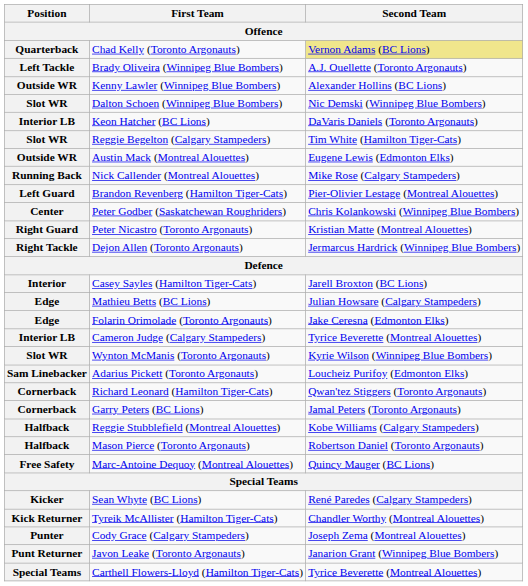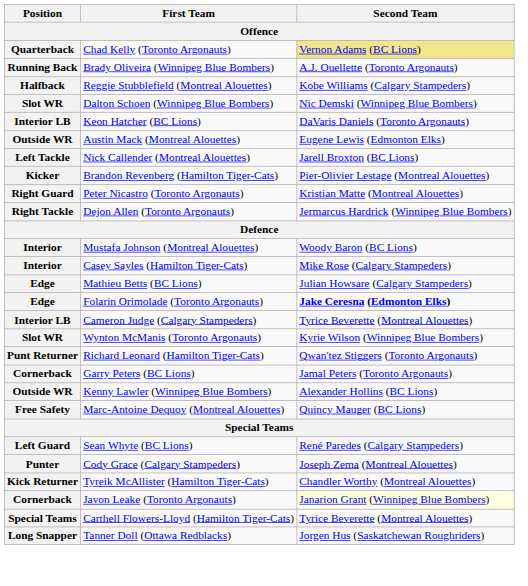Brady Oliveira (Winnipeg Blue Bombers) | Position: Left Tackle -> Running Back
rows swapped: Kenny Lawler (Winnipeg Blue Bombers) <-> Reggie Stubblefield (Montreal Alouettes)
- row: Slot WR | Reggie Begelton (Calgary Stampeders) | Tim White (Hamilton Tiger-Cats)
Nick Callender (Montreal Alouettes) | Position: Running Back -> Left Tackle
Nick Callender (Montreal Alouettes) | Second Team: Mike Rose (Calgary Stampeders) -> Jarell Broxton (BC Lions)
Brandon Revenberg (Hamilton Tiger-Cats) | Position: Left Guard -> Kicker
- row: Center | Peter Godber (Saskatchewan Roughriders) | Chris Kolankowski (Winnipeg Blue Bombers)
+ row: Interior | Mustafa Johnson (Montreal Alouettes) | Woody Baron (BC Lions)
Casey Sayles (Hamilton Tiger-Cats) | Second Team: Jarell Broxton (BC Lions) -> Mike Rose (Calgary Stampeders)
Folarin Orimolade (Toronto Argonauts) | Second Team: normal -> bold
- row: Sam Linebacker | Adarius Pickett (Toronto Argonauts) | Loucheiz Purifoy (Edmonton Elks)
Richard Leonard (Hamilton Tiger-Cats) | Position: Cornerback -> Punt Returner
- row: Halfback | Mason Pierce (Toronto Argonauts) | Robertson Daniel (Toronto Argonauts)
Sean Whyte (BC Lions) | Position: Kicker -> Left Guard
rows swapped: Cody Grace (Calgary Stampeders) <-> Tyreik McAllister (Hamilton Tiger-Cats)
Javon Leake (Toronto Argonauts) | Position: Punt Returner -> Cornerback
Javon Leake (Toronto Argonauts) | Second Team: no background -> lightyellow background
+ row: Long Snapper | Tanner Doll (Ottawa Redblacks) | Jorgen Hus (Saskatchewan Roughriders)
